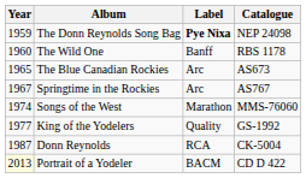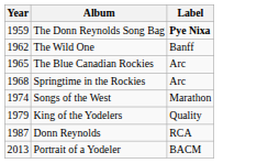- column: Catalogue | NEP 24098 | RBS 1178 | AS673 | AS767 | MMS-76060 | GS-1992 | CK-5004 | CD D 422
The Wild One | Year: 1960 -> 1962
Springtime in the Rockies | Year: 1967 -> 1968
King of the Yodelers | Year: 1977 -> 1979
Portrait of a Yodeler | Year: lightyellow background -> no background
